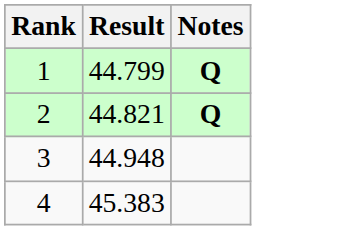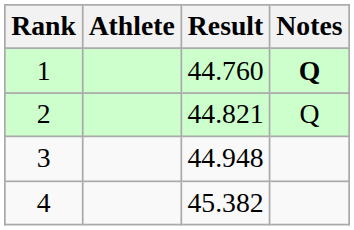+ column: Athlete
1 | Result: 44.799 -> 44.760
2 | Notes: bold -> normal
4 | Result: 45.383 -> 45.382
